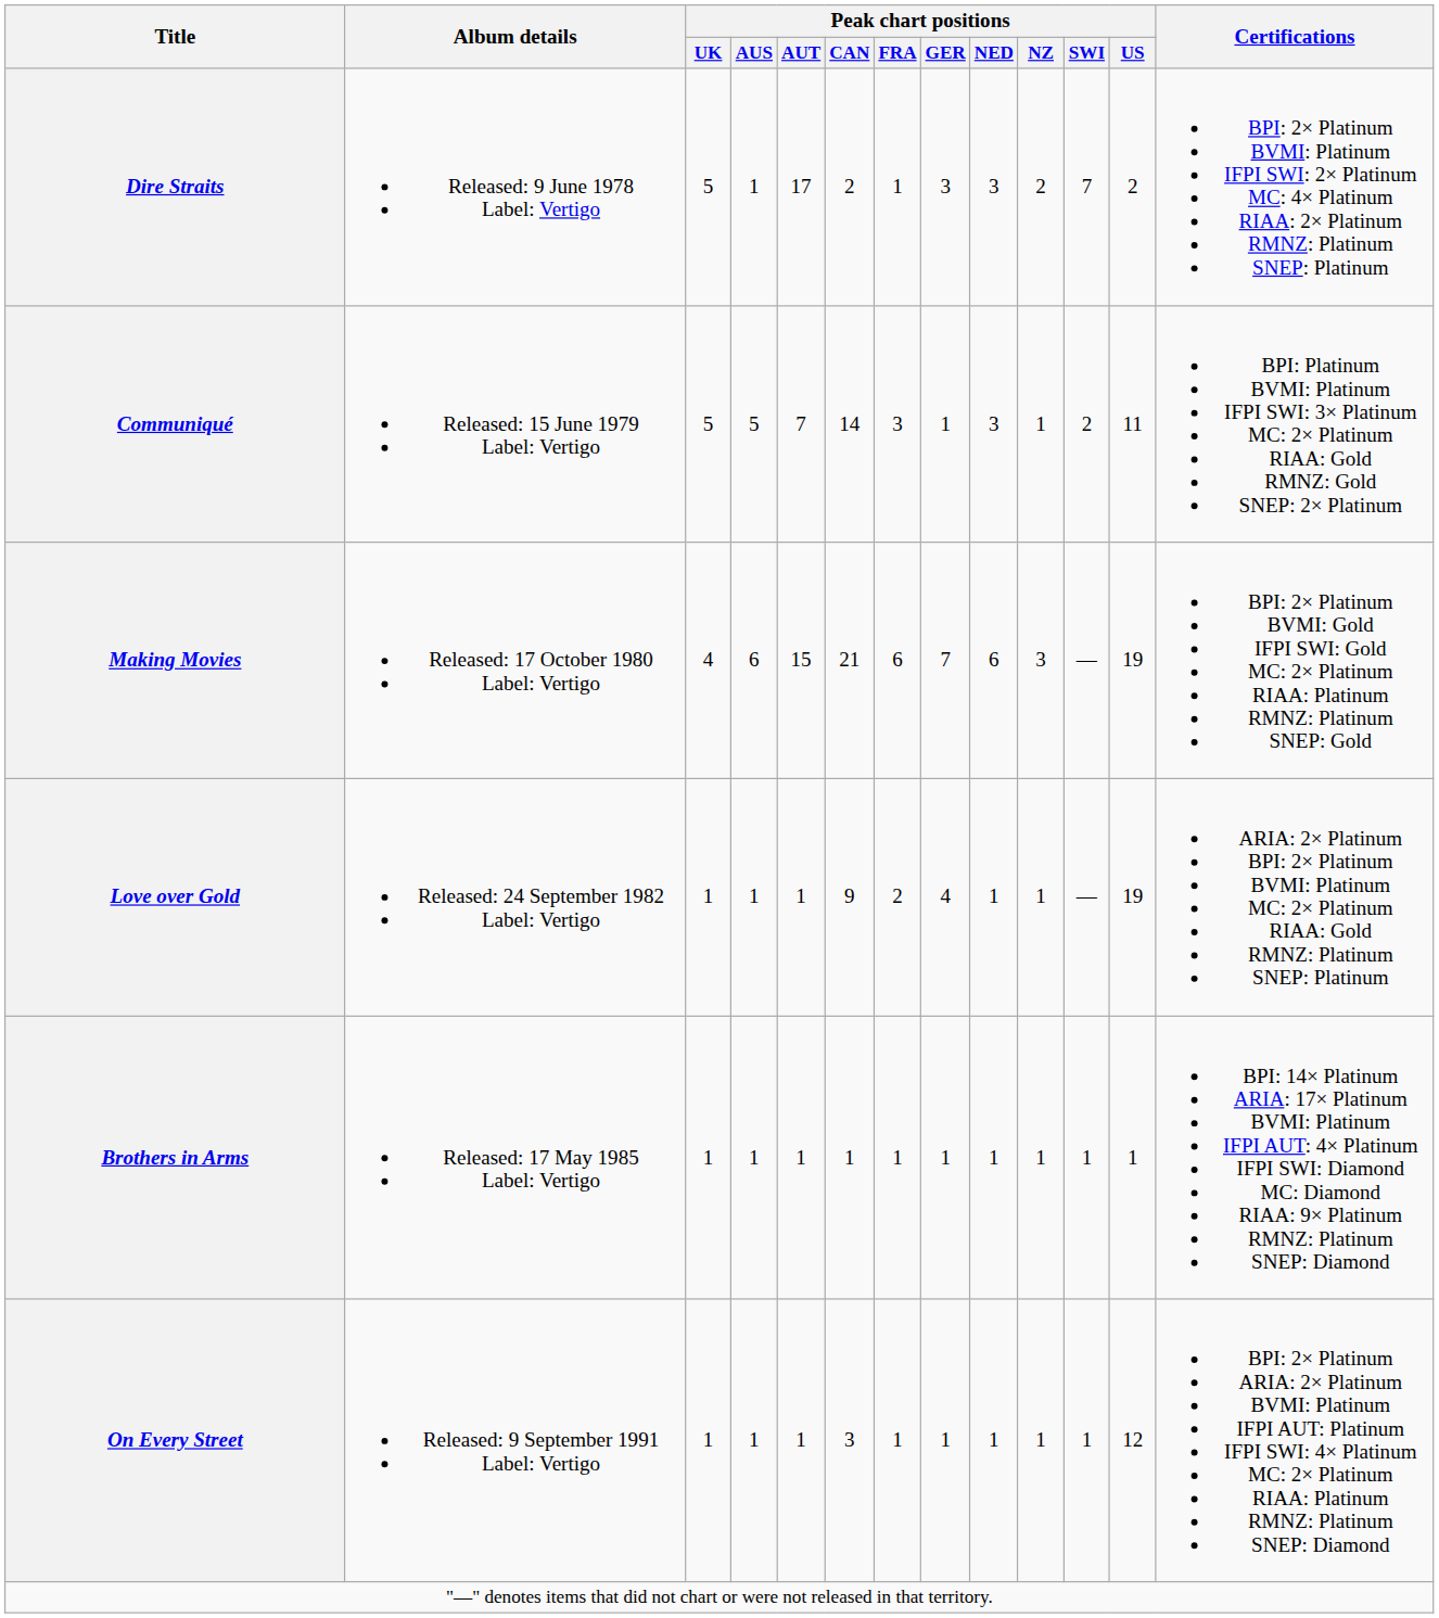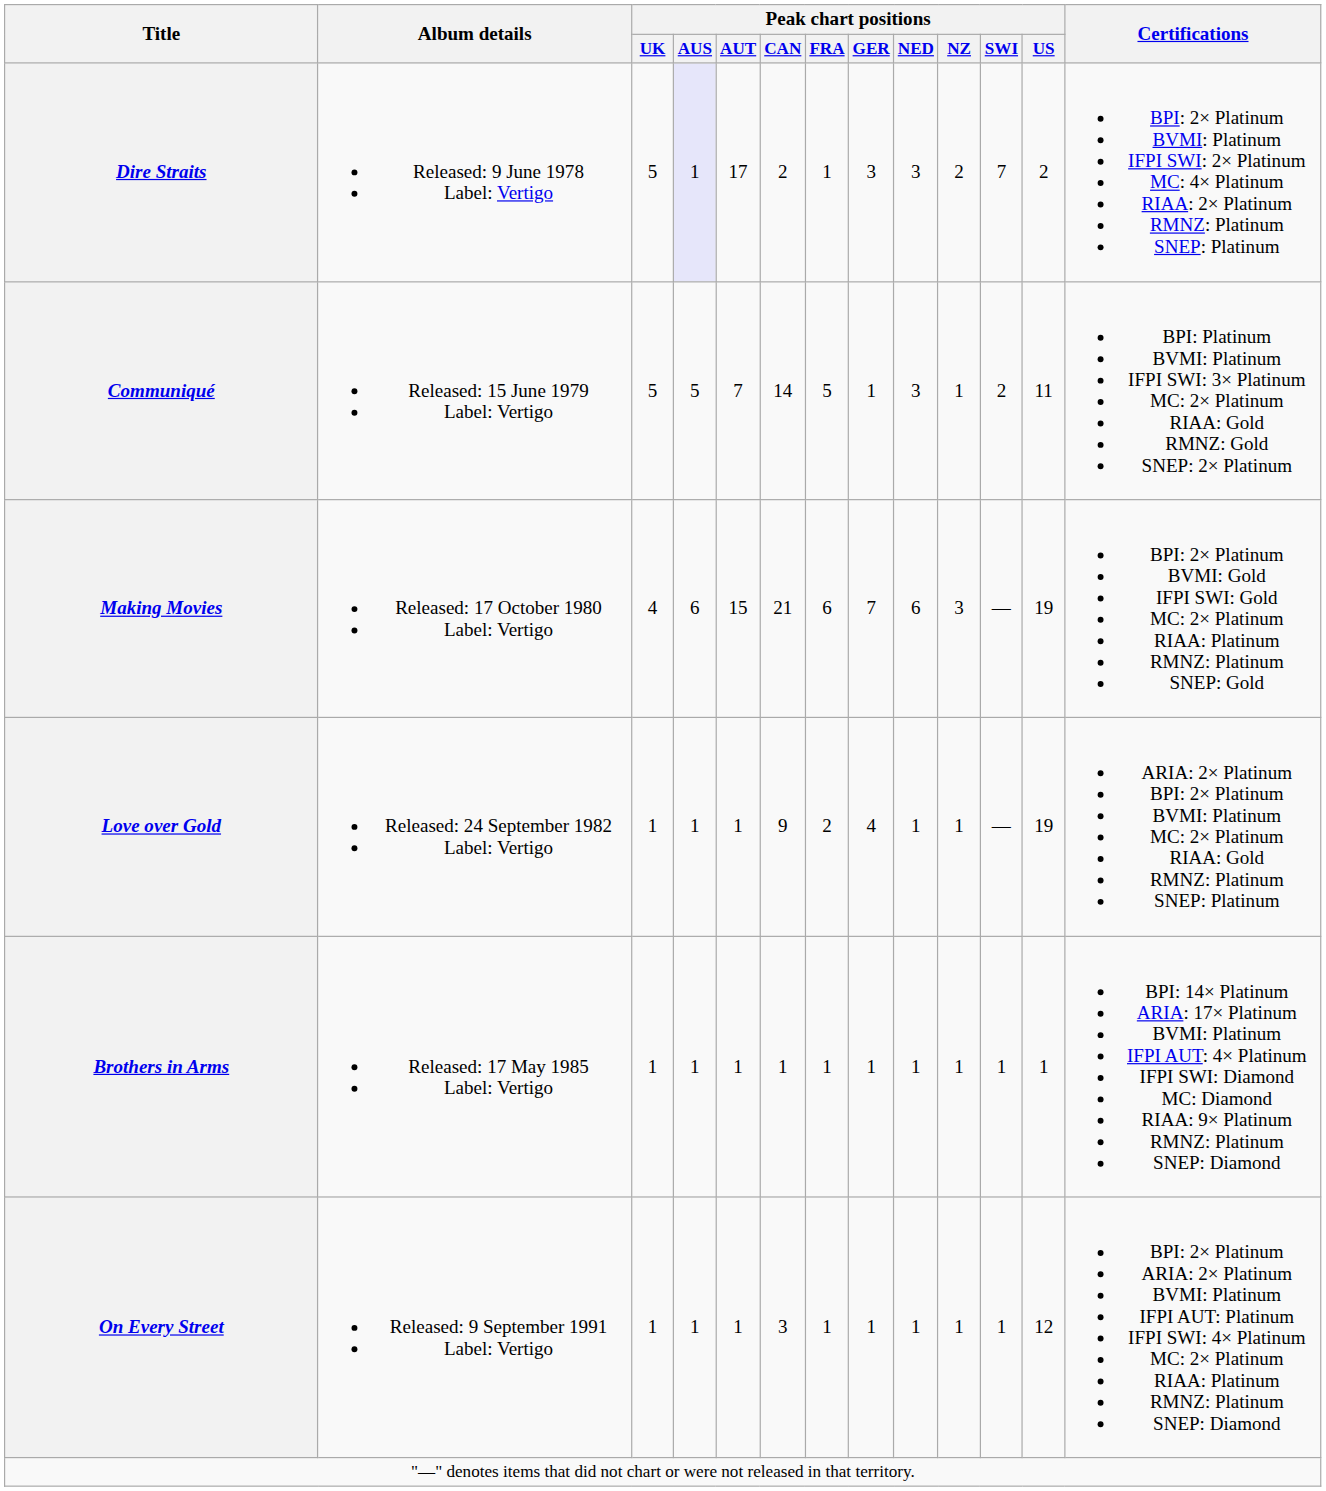Dire Straits | Peak chart positions / AUS: no background -> lavender background
Communiqué | Peak chart positions / FRA: 3 -> 5
